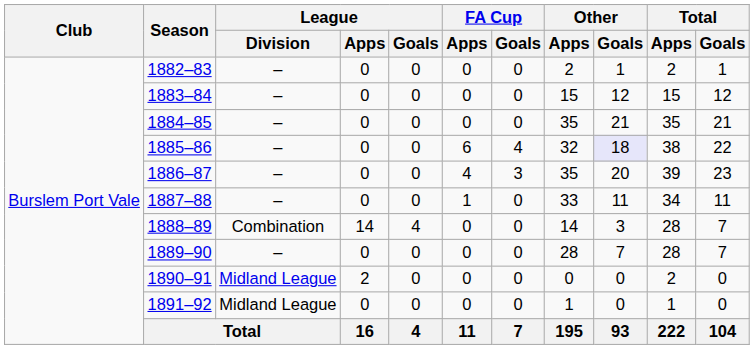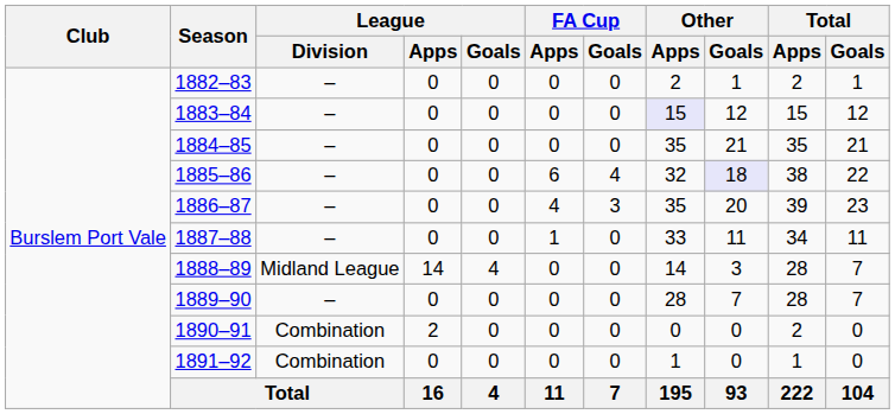1883–84 | Other / Apps: no background -> lavender background
1888–89 | League / Division: Combination -> Midland League
1890–91 | League / Division: Midland League -> Combination
1891–92 | League / Division: Midland League -> Combination
